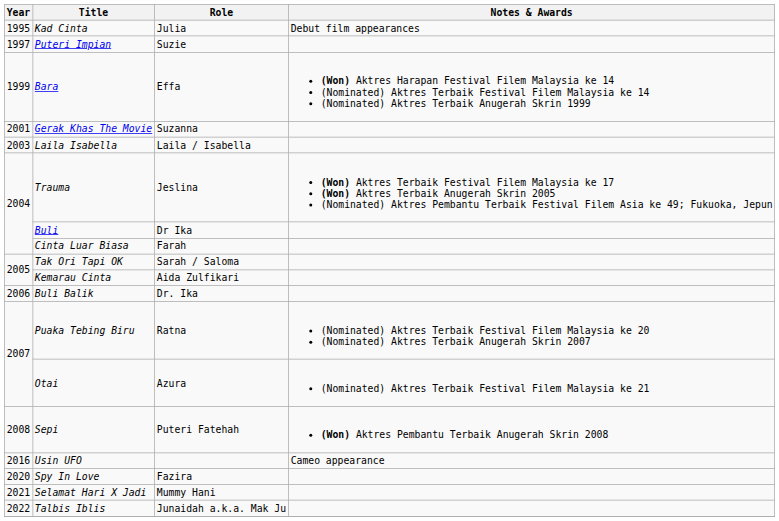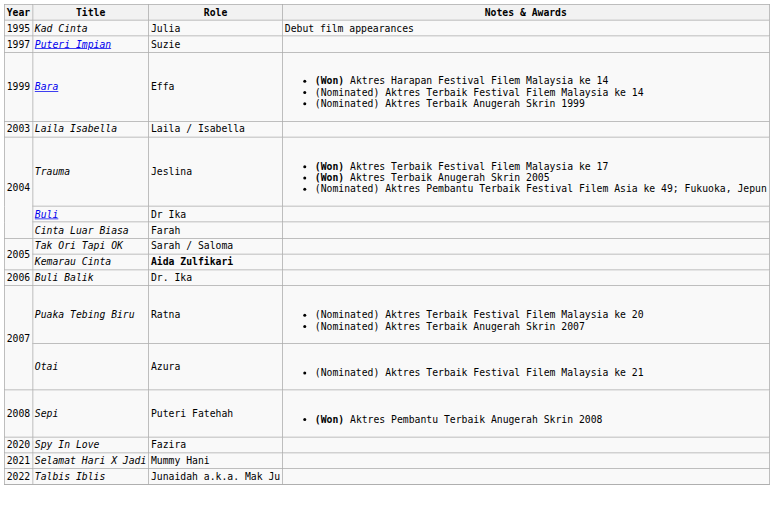- row: 2001 | Gerak Khas The Movie | Suzanna
Kemarau Cinta | Role: normal -> bold
- row: 2016 | Usin UFO | Cameo appearance
